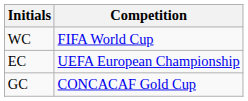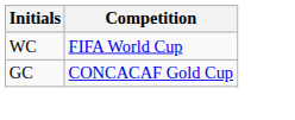- row: EC | UEFA European Championship
